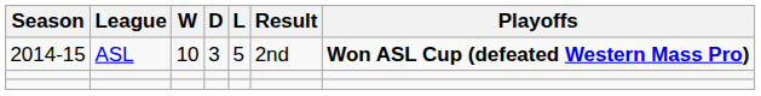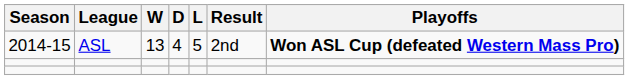2014-15 | W: 10 -> 13
2014-15 | D: 3 -> 4
